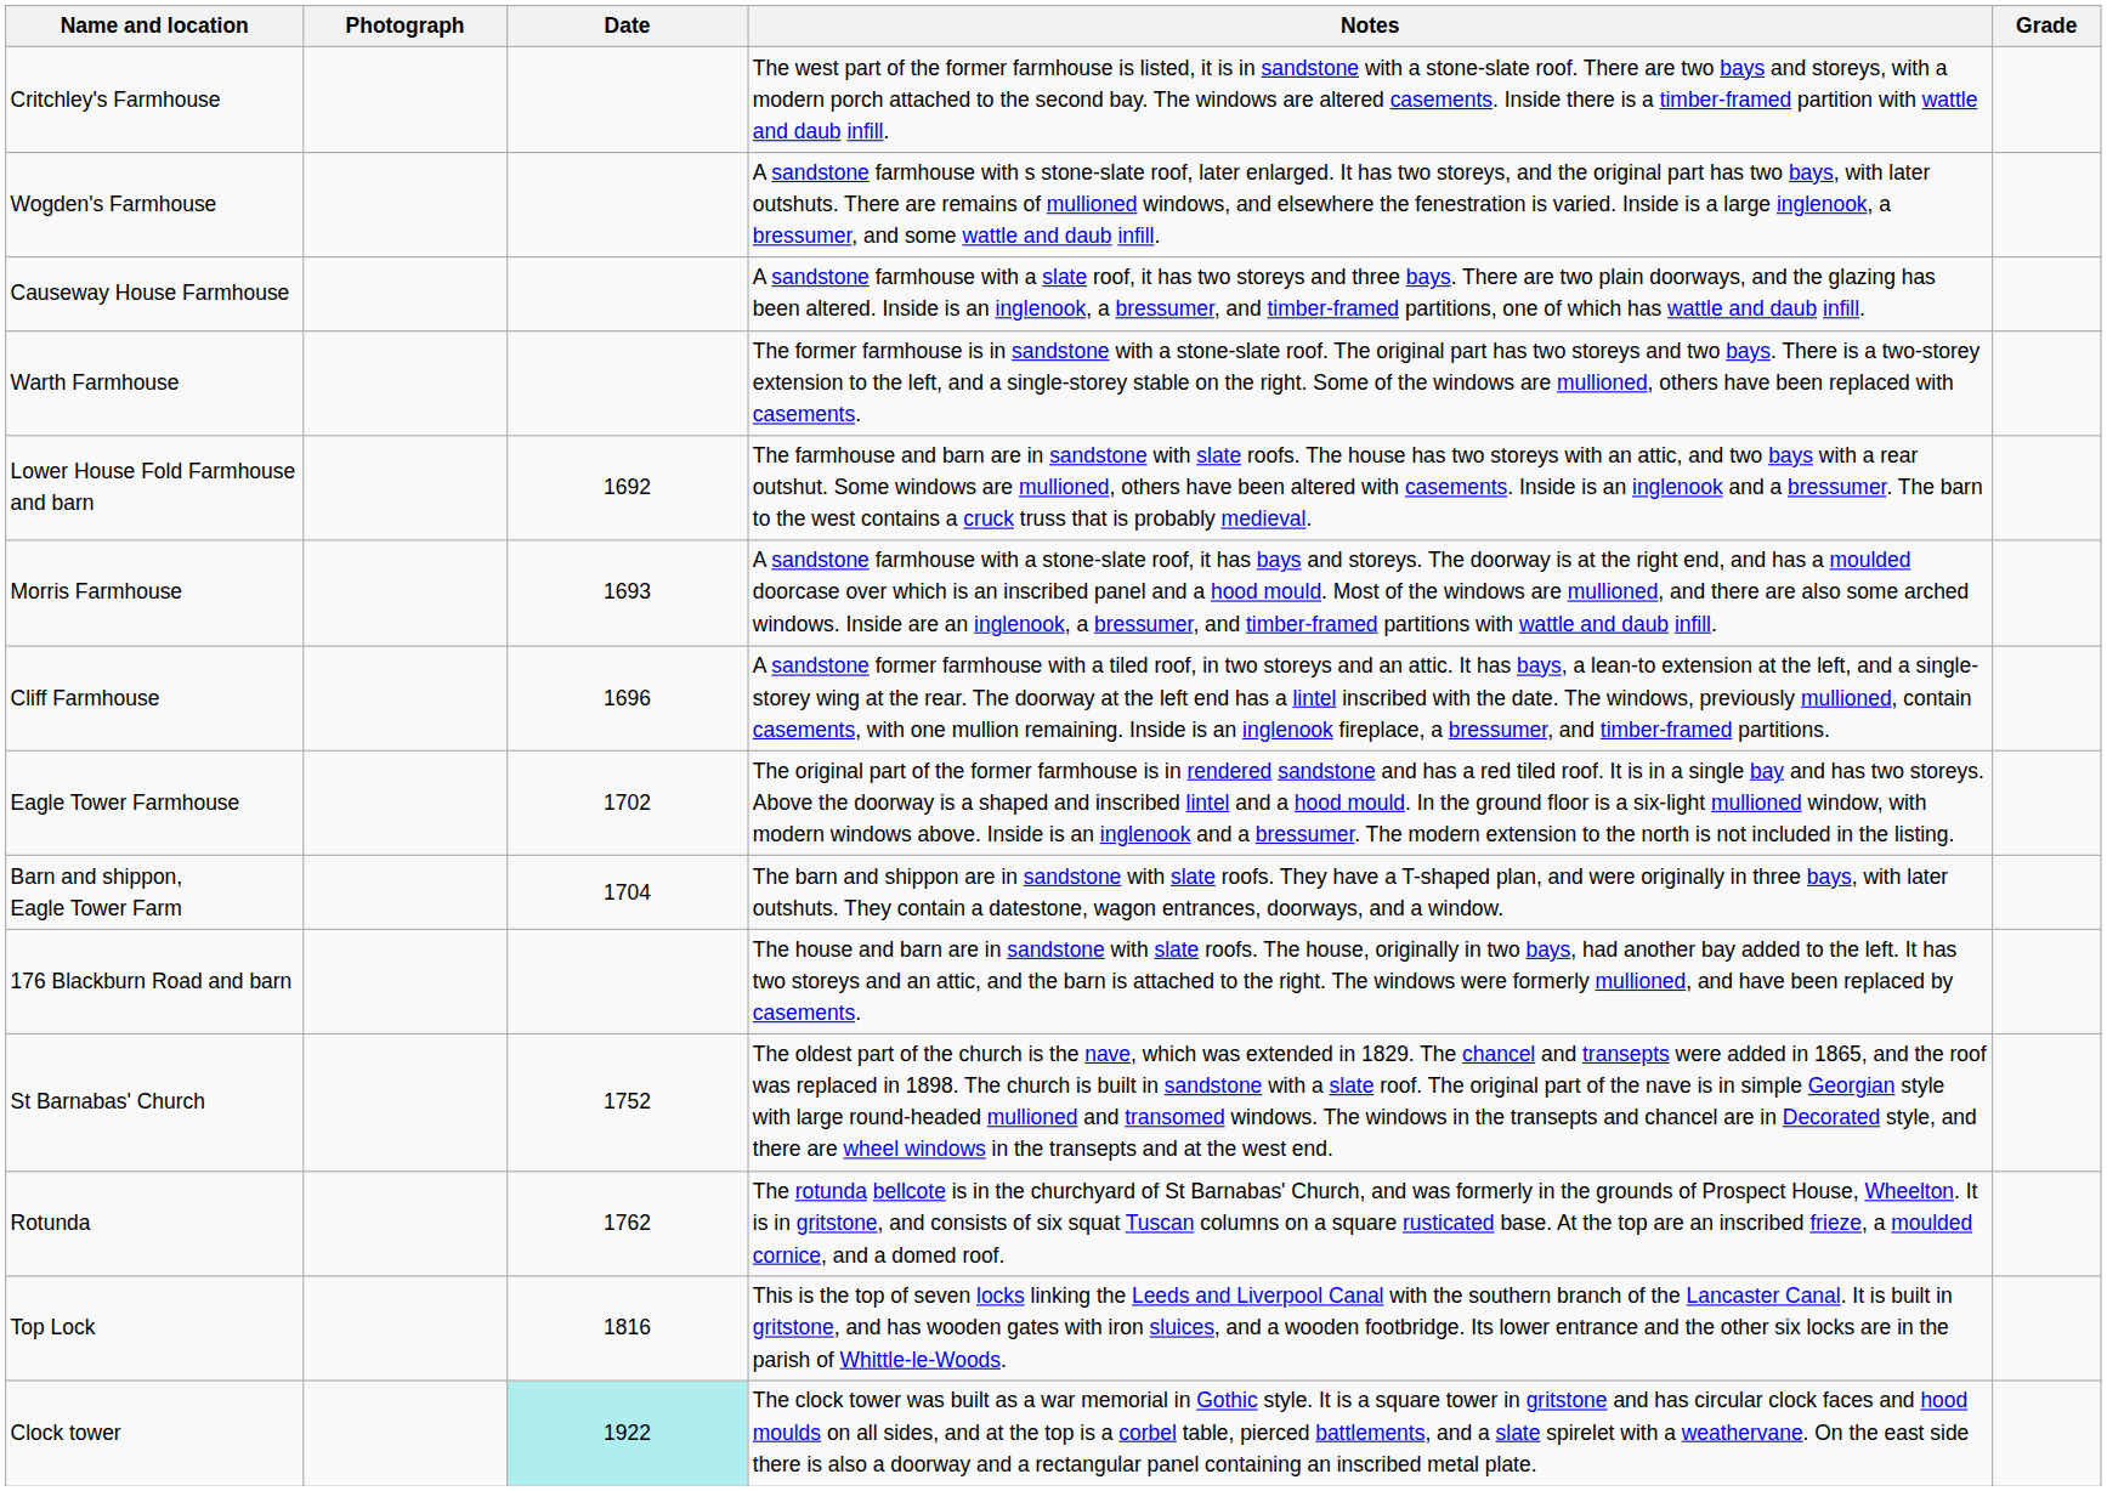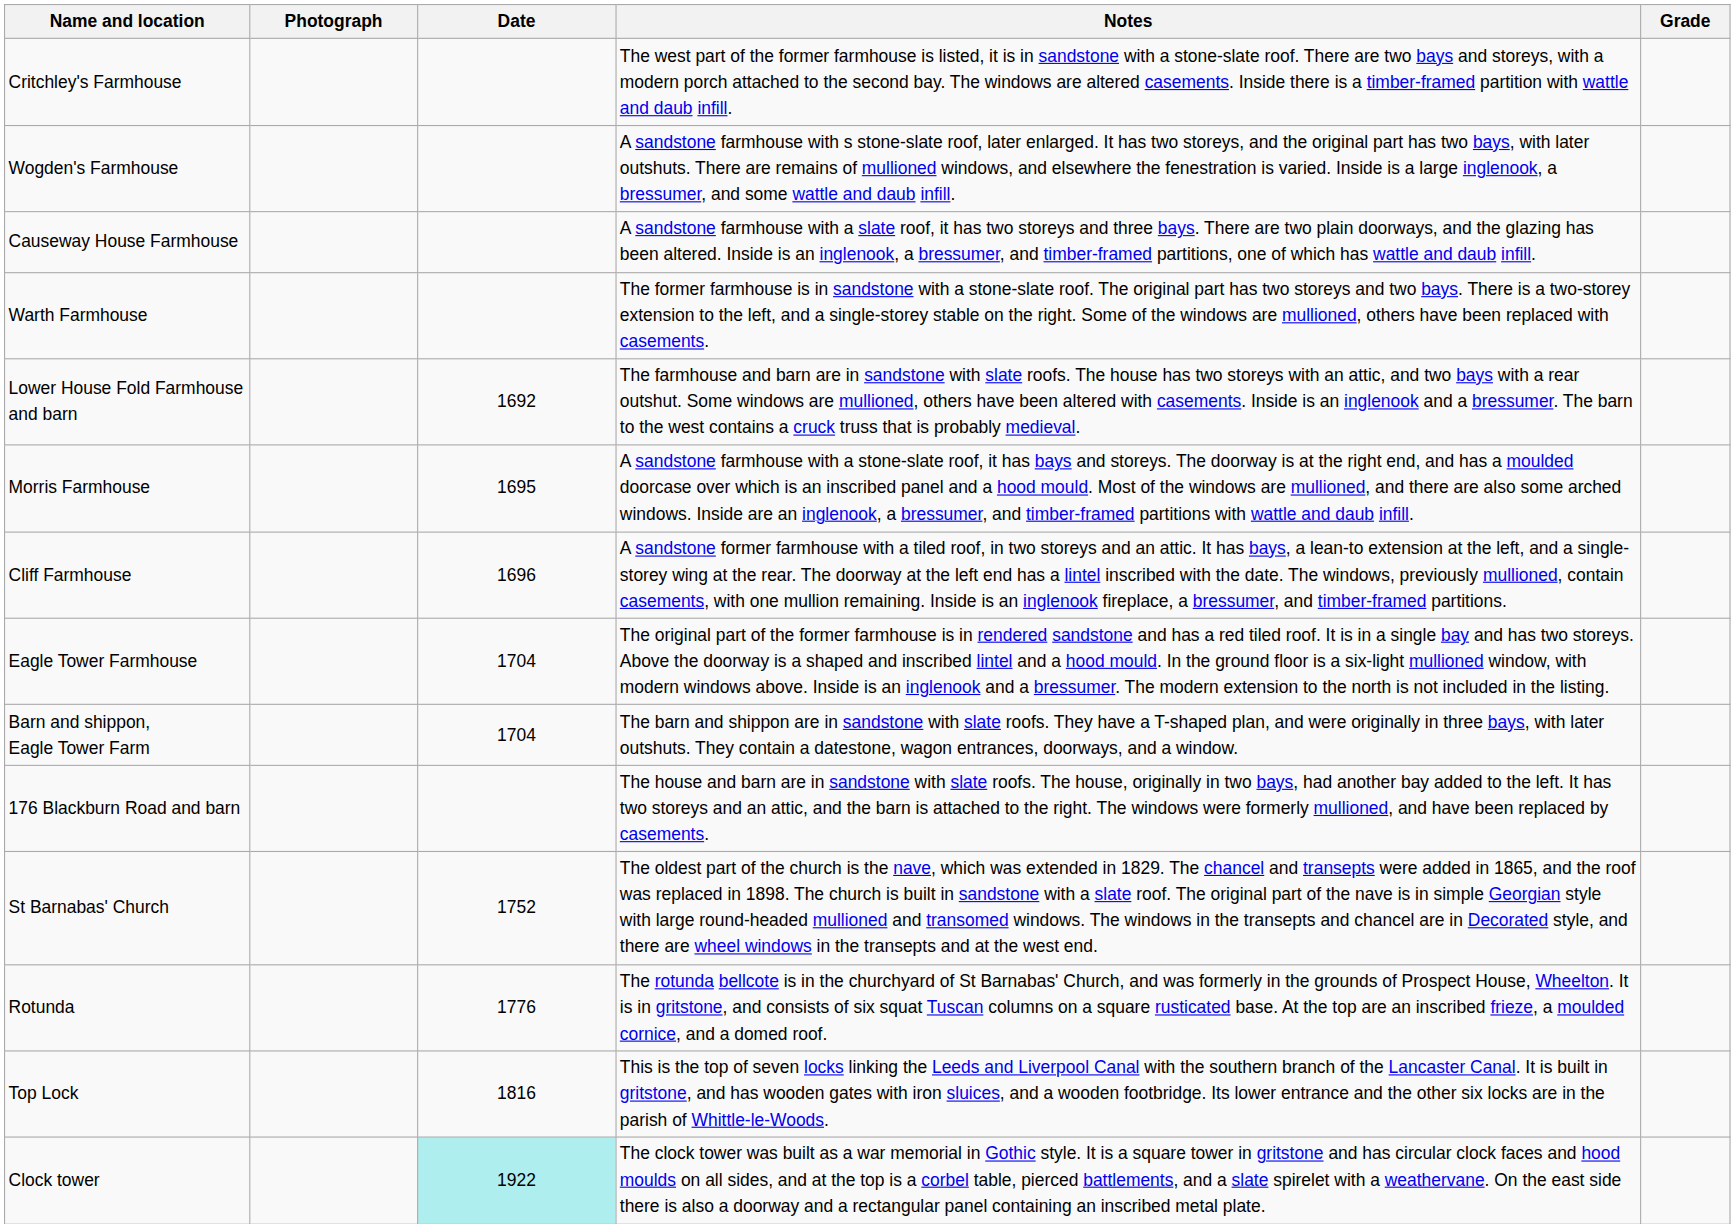Morris Farmhouse | Date: 1693 -> 1695
Eagle Tower Farmhouse | Date: 1702 -> 1704
Rotunda | Date: 1762 -> 1776
